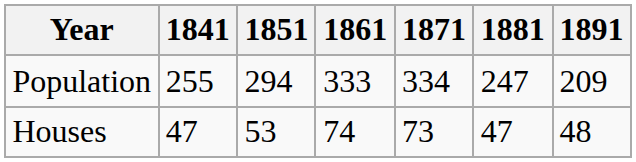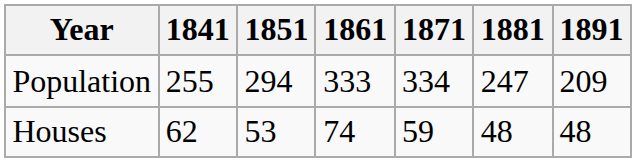Houses | 1841: 47 -> 62
Houses | 1871: 73 -> 59
Houses | 1881: 47 -> 48
